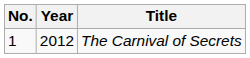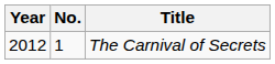columns swapped: Year <-> No.
